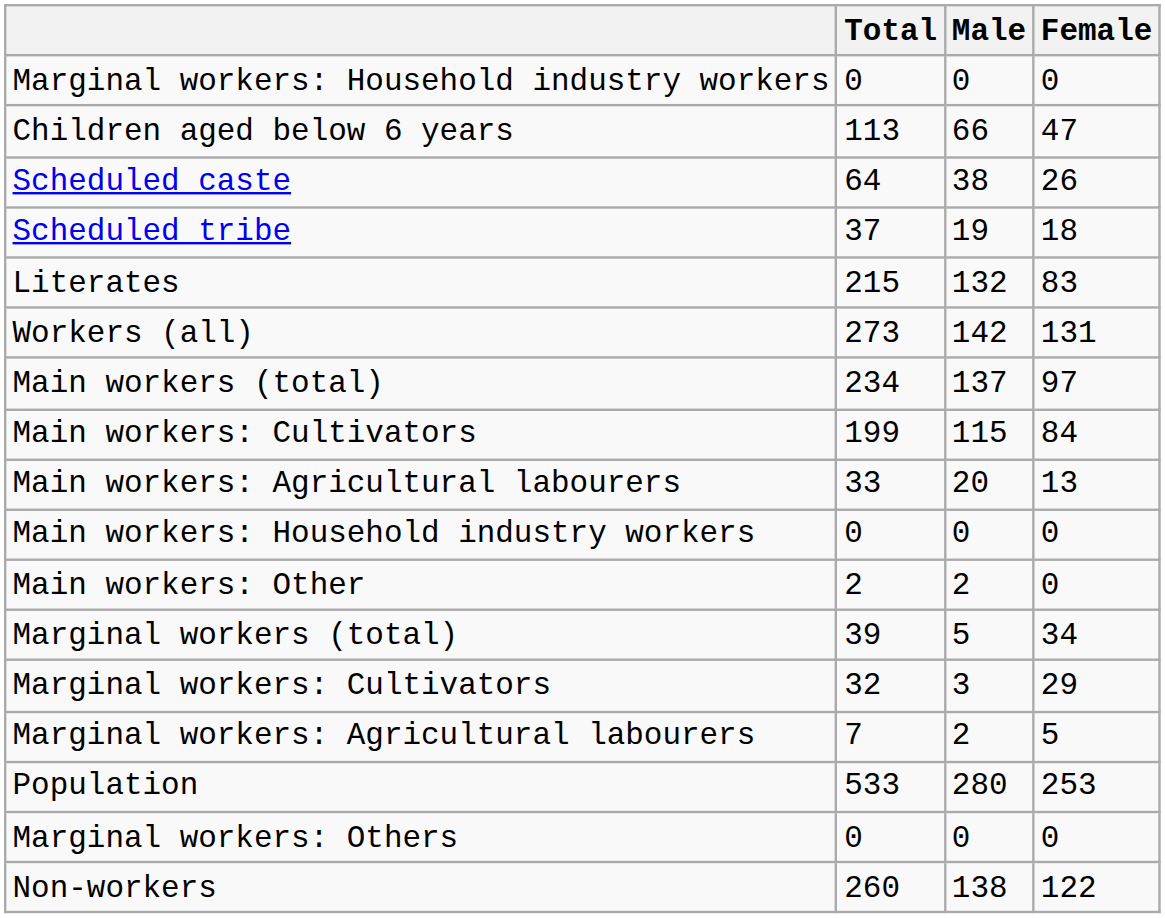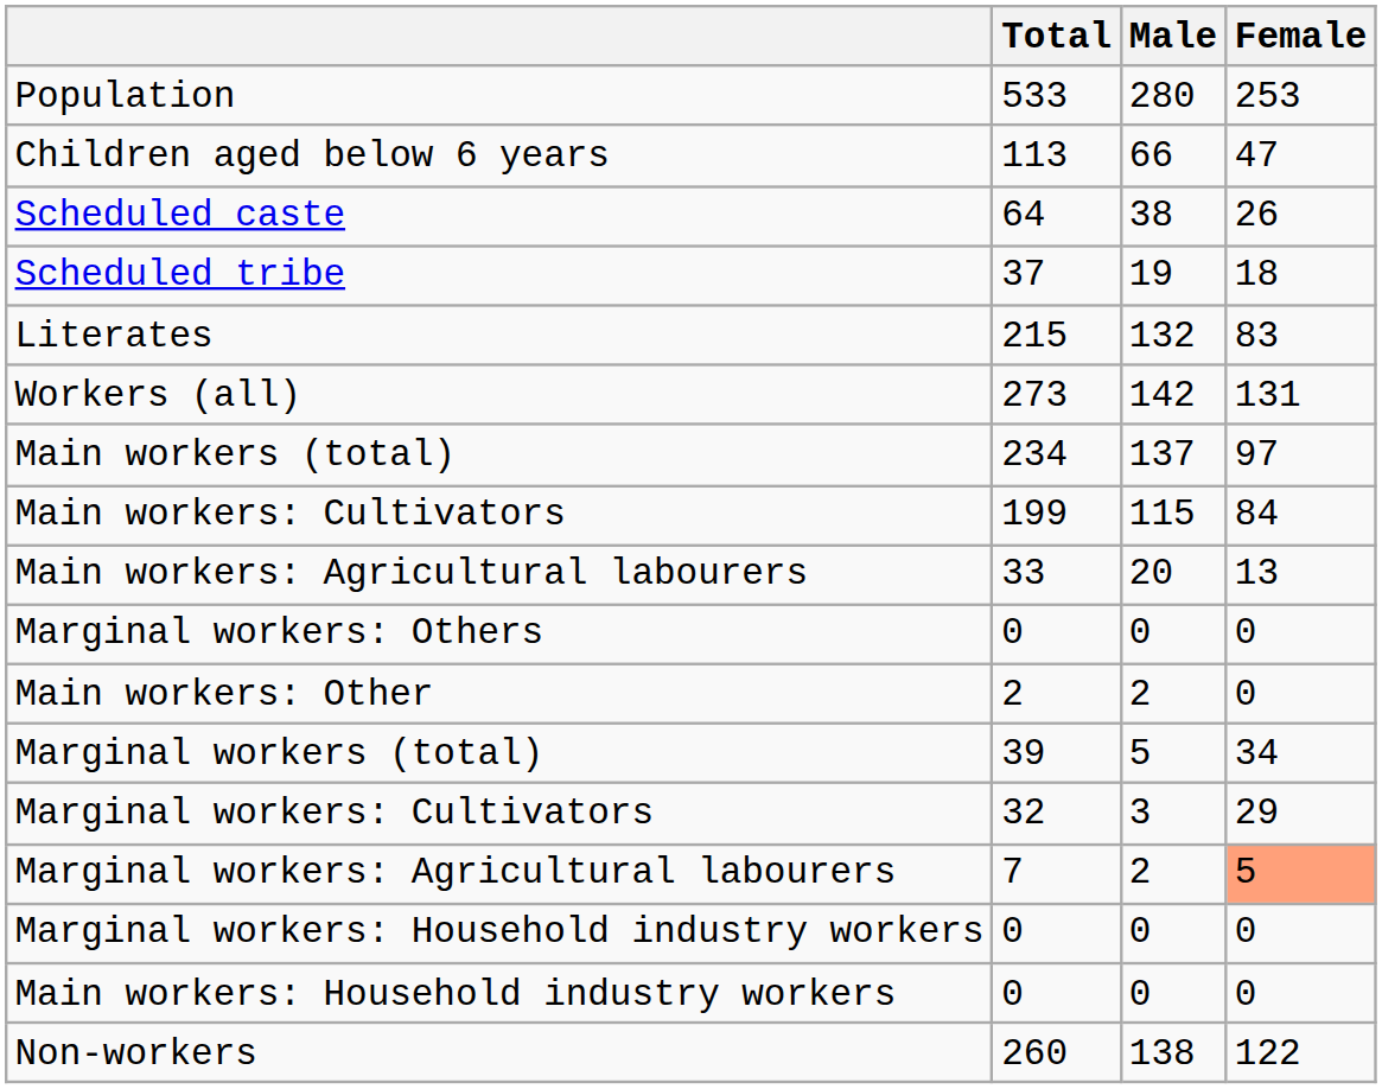rows swapped: Population <-> Marginal workers: Household industry workers
rows swapped: Main workers: Household industry workers <-> Marginal workers: Others
Marginal workers: Agricultural labourers | Female: no background -> lightsalmon background
